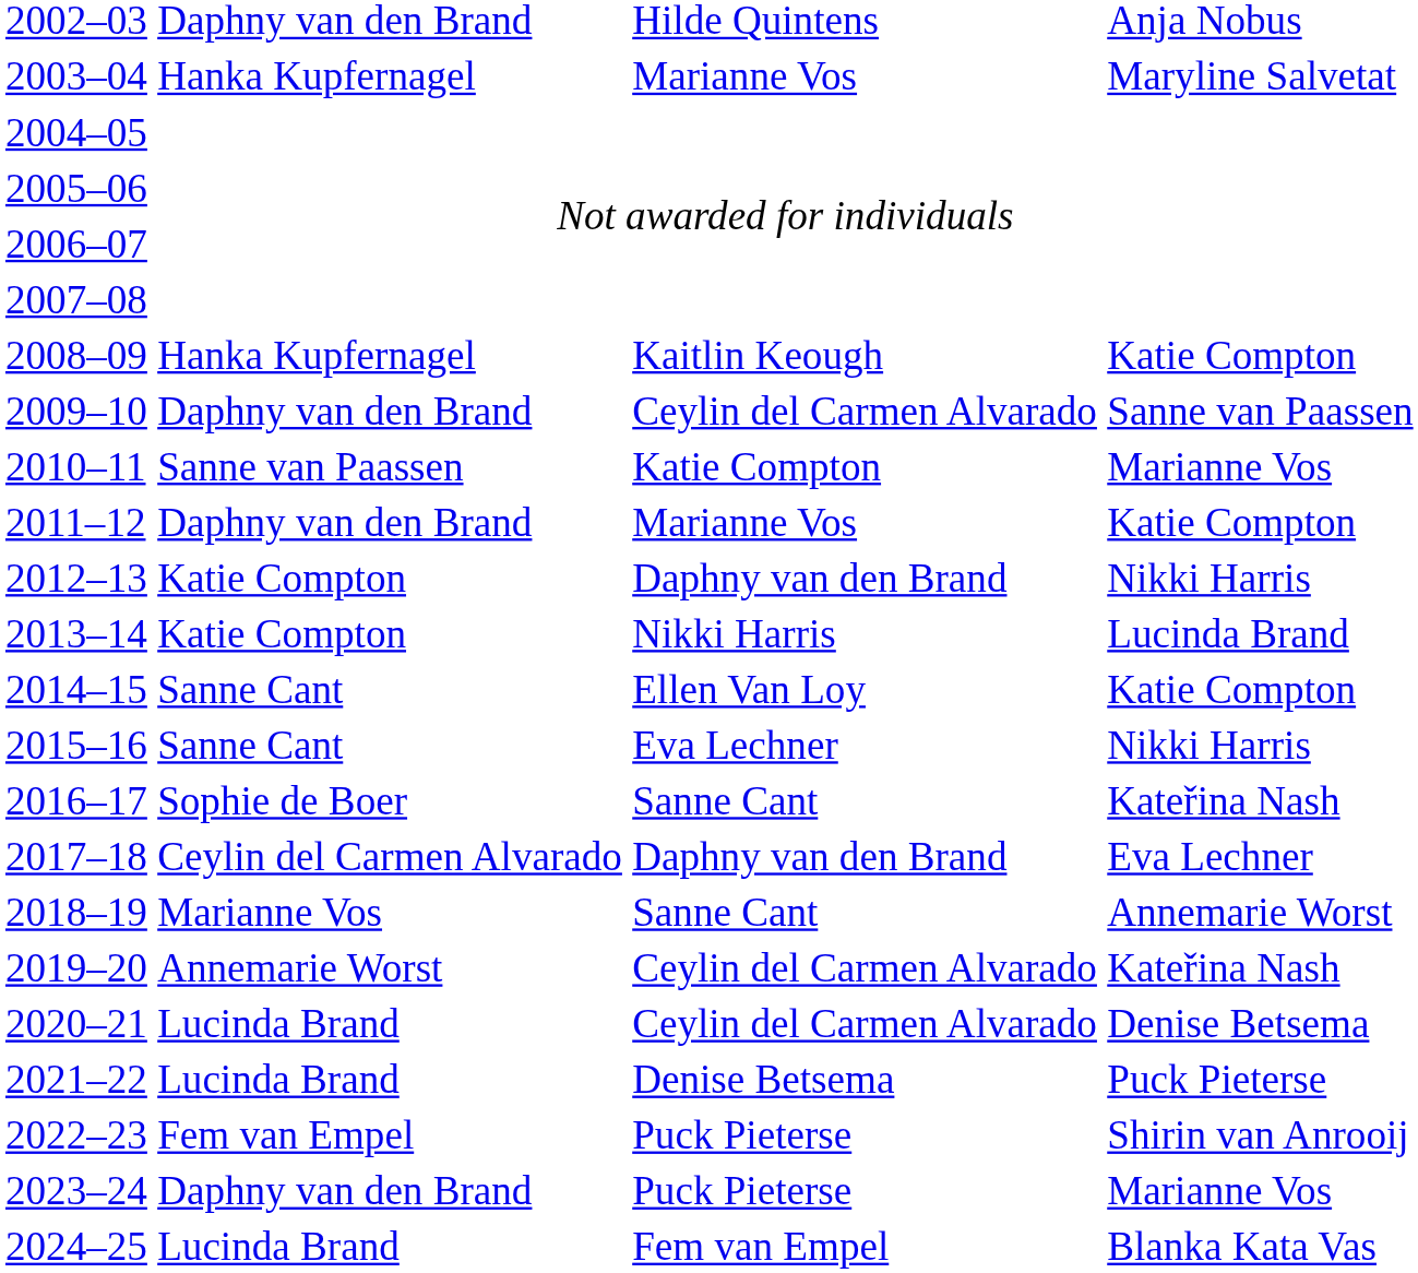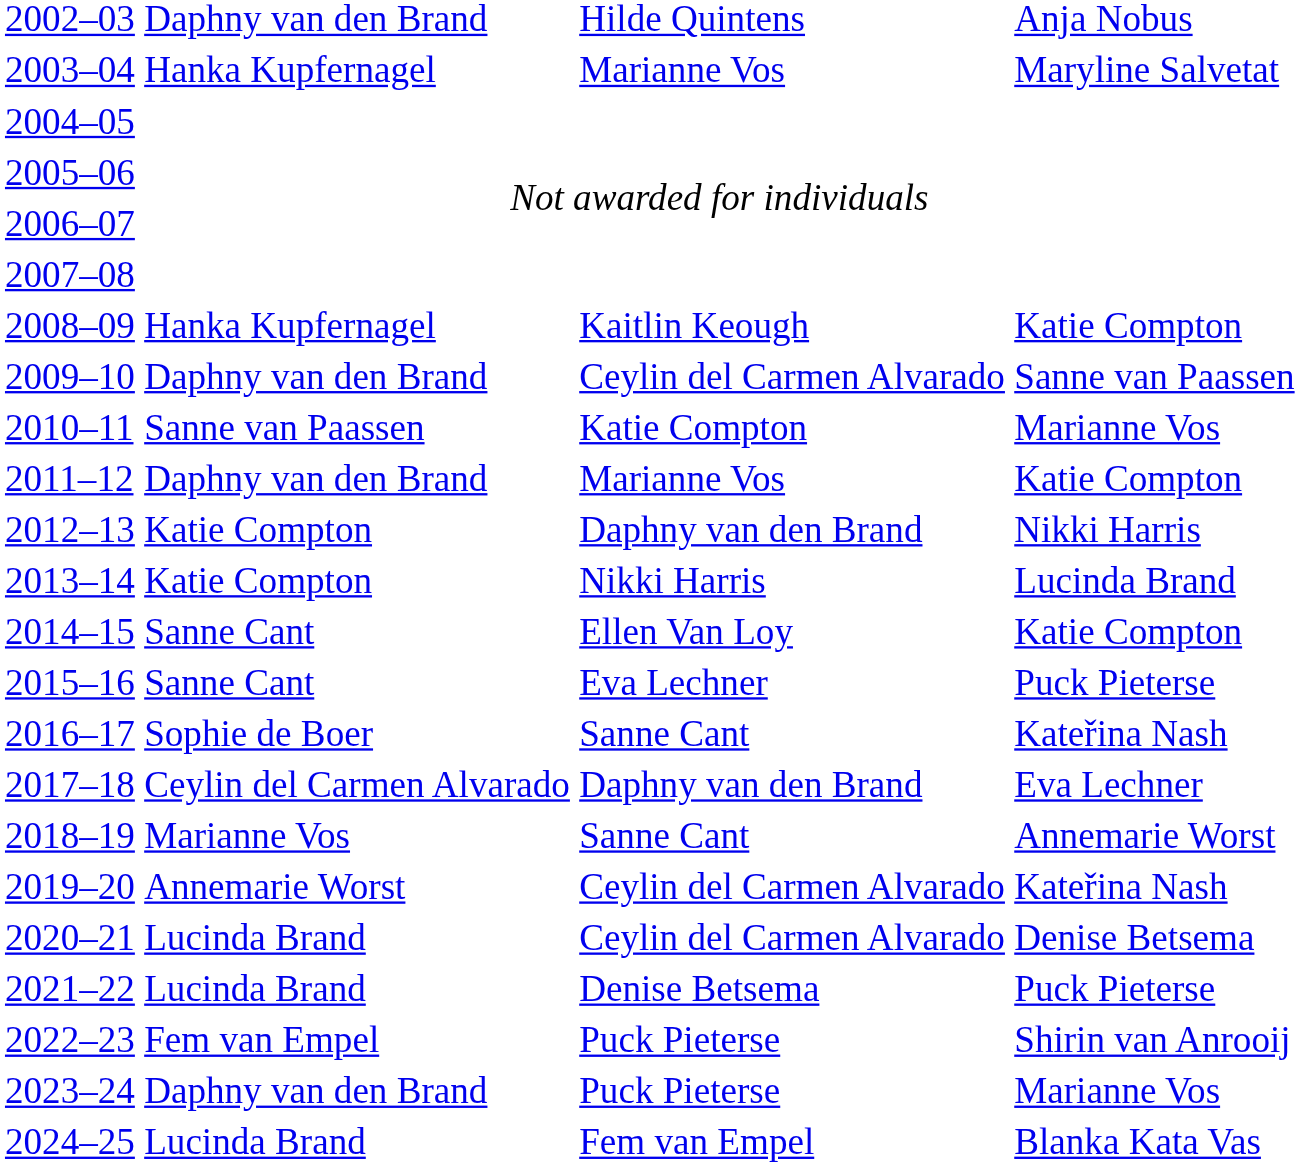2015–16 | column 4: Nikki Harris -> Puck Pieterse
